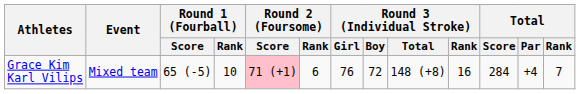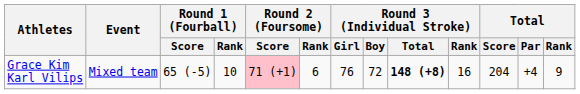Grace Kim Karl Vilips | Round 3 (Individual Stroke) / Total: normal -> bold
Grace Kim Karl Vilips | Total / Score: 284 -> 204
Grace Kim Karl Vilips | Total / Rank: 7 -> 9
